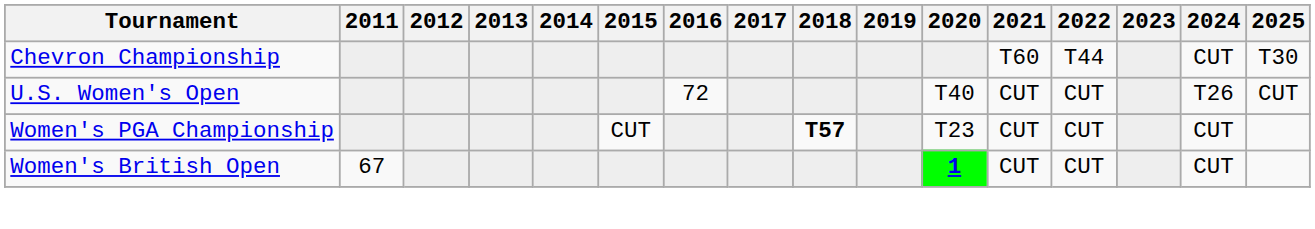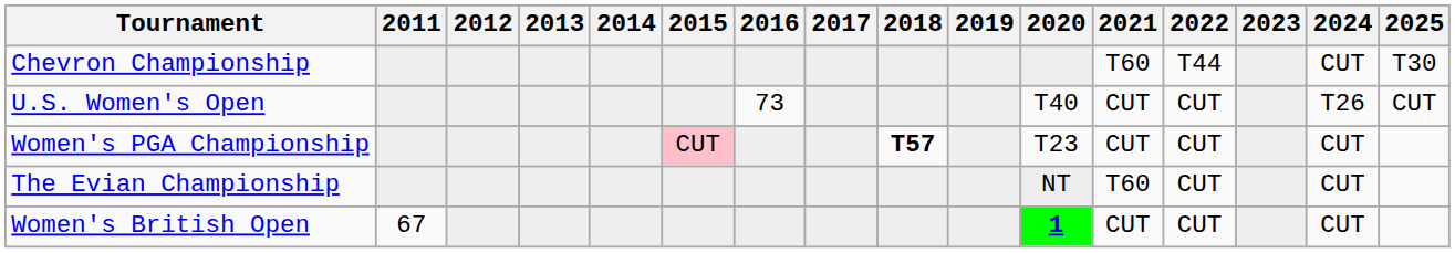U.S. Women's Open | 2016: 72 -> 73
Women's PGA Championship | 2015: no background -> pink background
+ row: The Evian Championship | NT | T60 | CUT | CUT
